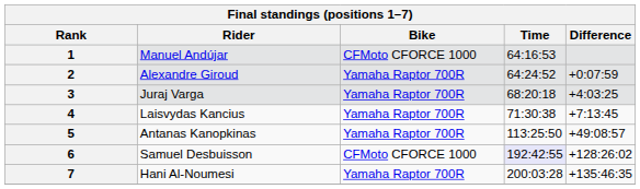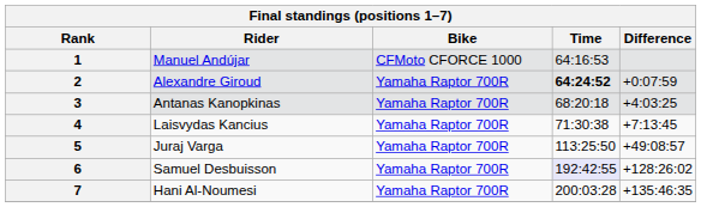2 | Time: normal -> bold
3 | Rider: Juraj Varga -> Antanas Kanopkinas
5 | Rider: Antanas Kanopkinas -> Juraj Varga
6 | Bike: CFMoto CFORCE 1000 -> Yamaha Raptor 700R
